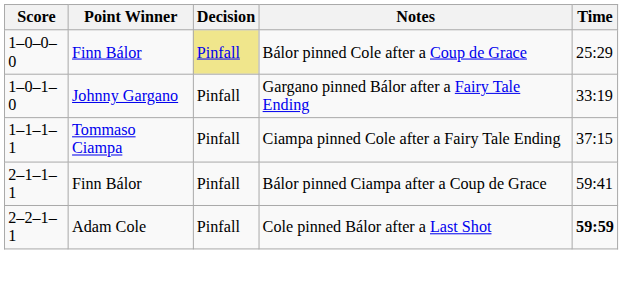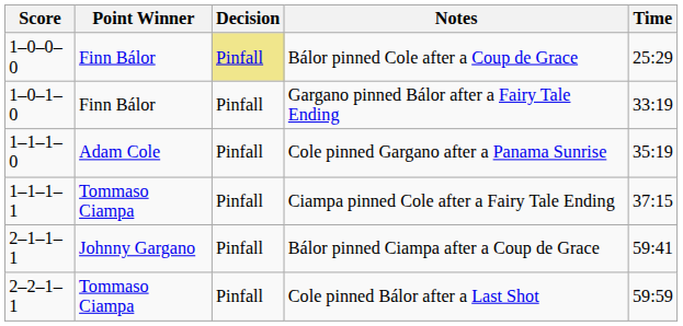Gargano pinned Bálor after a Fairy Tale Ending | Point Winner: Johnny Gargano -> Finn Bálor
+ row: 1–1–1–0 | Adam Cole | Pinfall | Cole pinned Gargano after a Panama Sunrise | 35:19
Bálor pinned Ciampa after a Coup de Grace | Point Winner: Finn Bálor -> Johnny Gargano
Cole pinned Bálor after a Last Shot | Point Winner: Adam Cole -> Tommaso Ciampa
Cole pinned Bálor after a Last Shot | Time: bold -> normal
